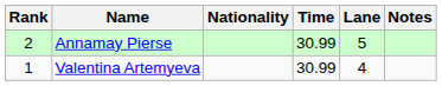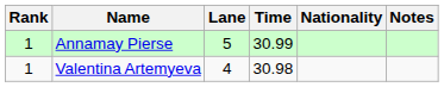columns swapped: Nationality <-> Lane
Annamay Pierse | Rank: 2 -> 1
Valentina Artemyeva | Time: 30.99 -> 30.98
